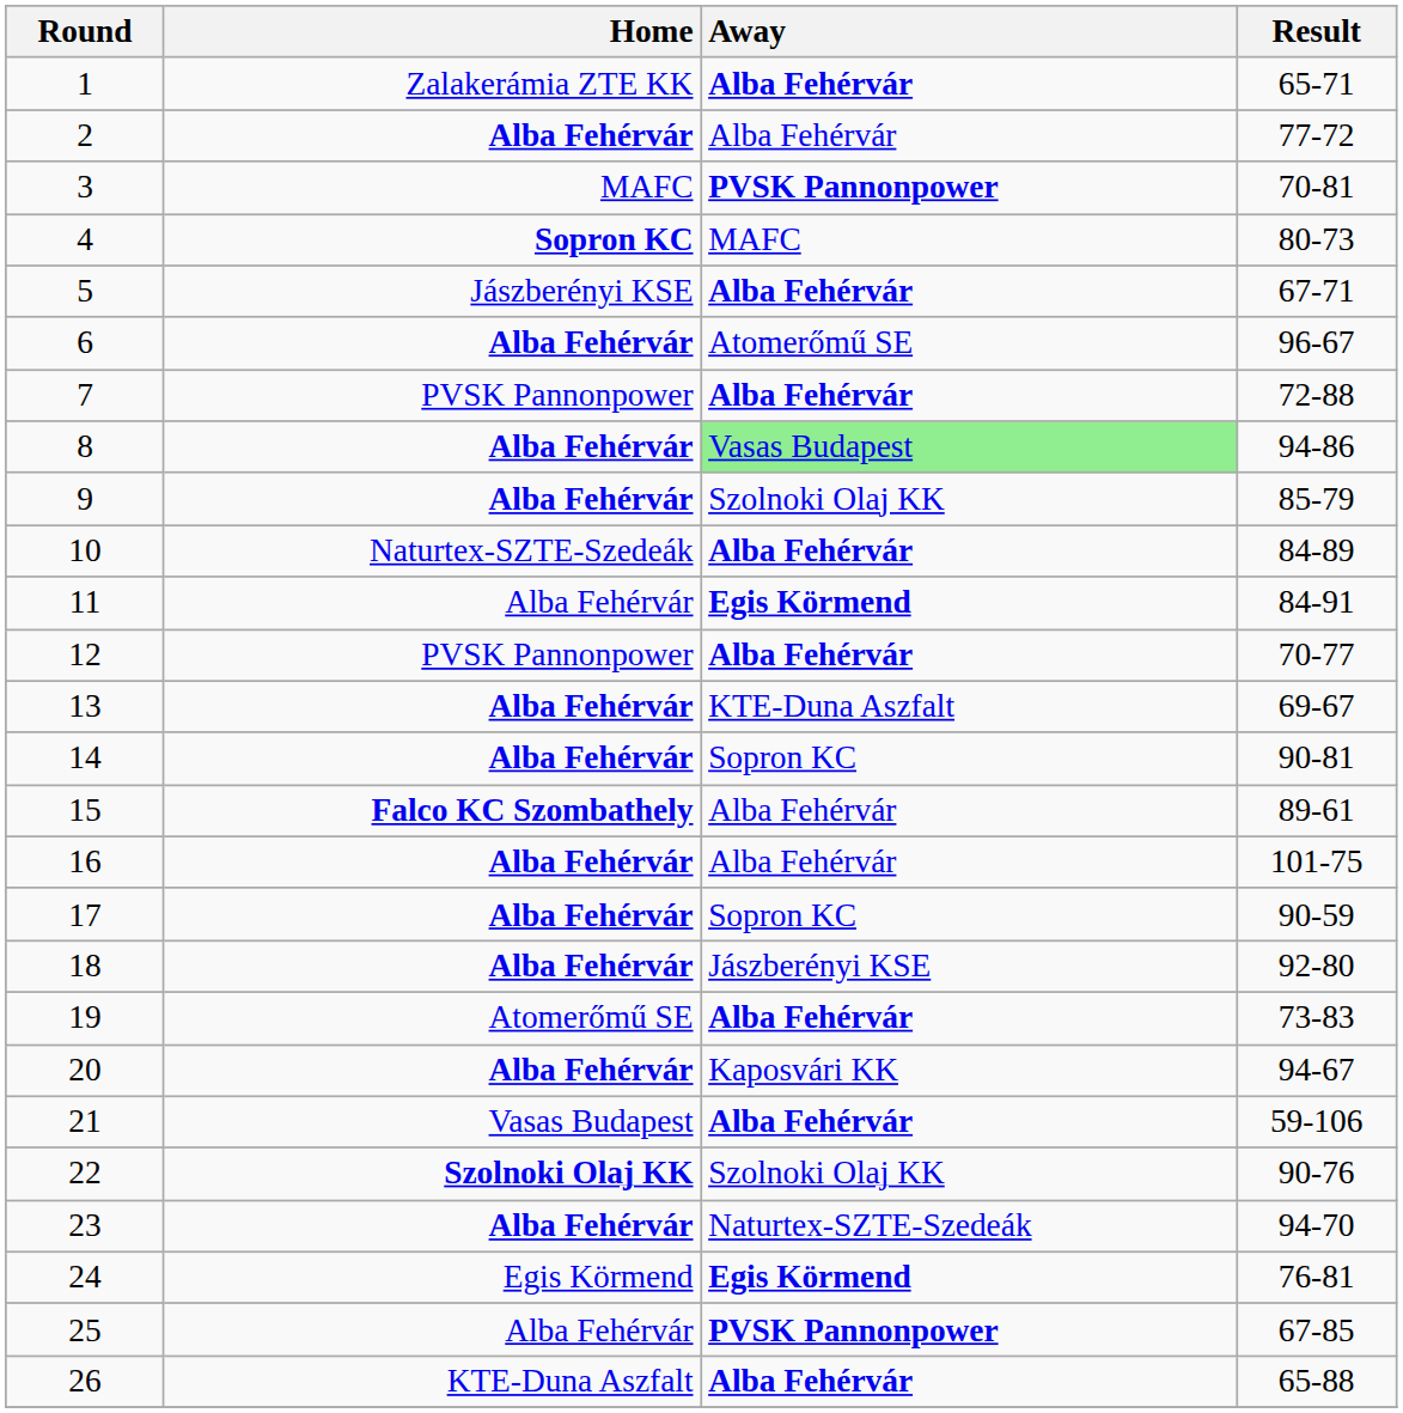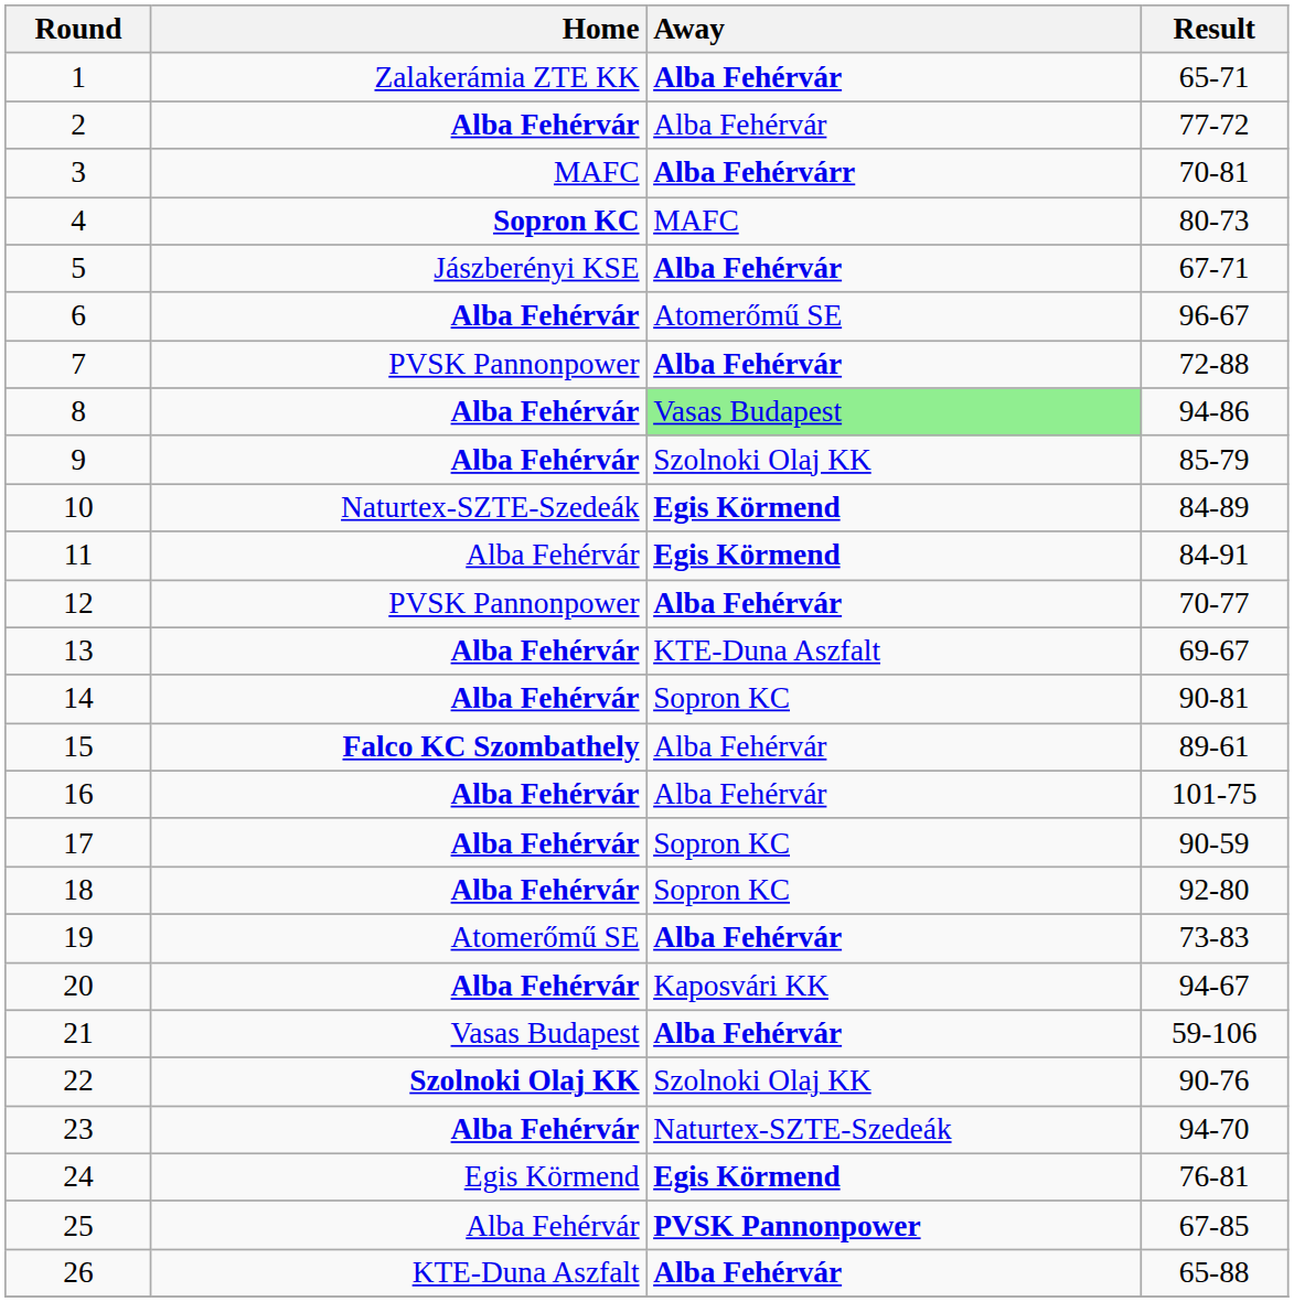3 | Away: PVSK Pannonpower -> Alba Fehérvárr
10 | Away: Alba Fehérvár -> Egis Körmend
18 | Away: Jászberényi KSE -> Sopron KC
